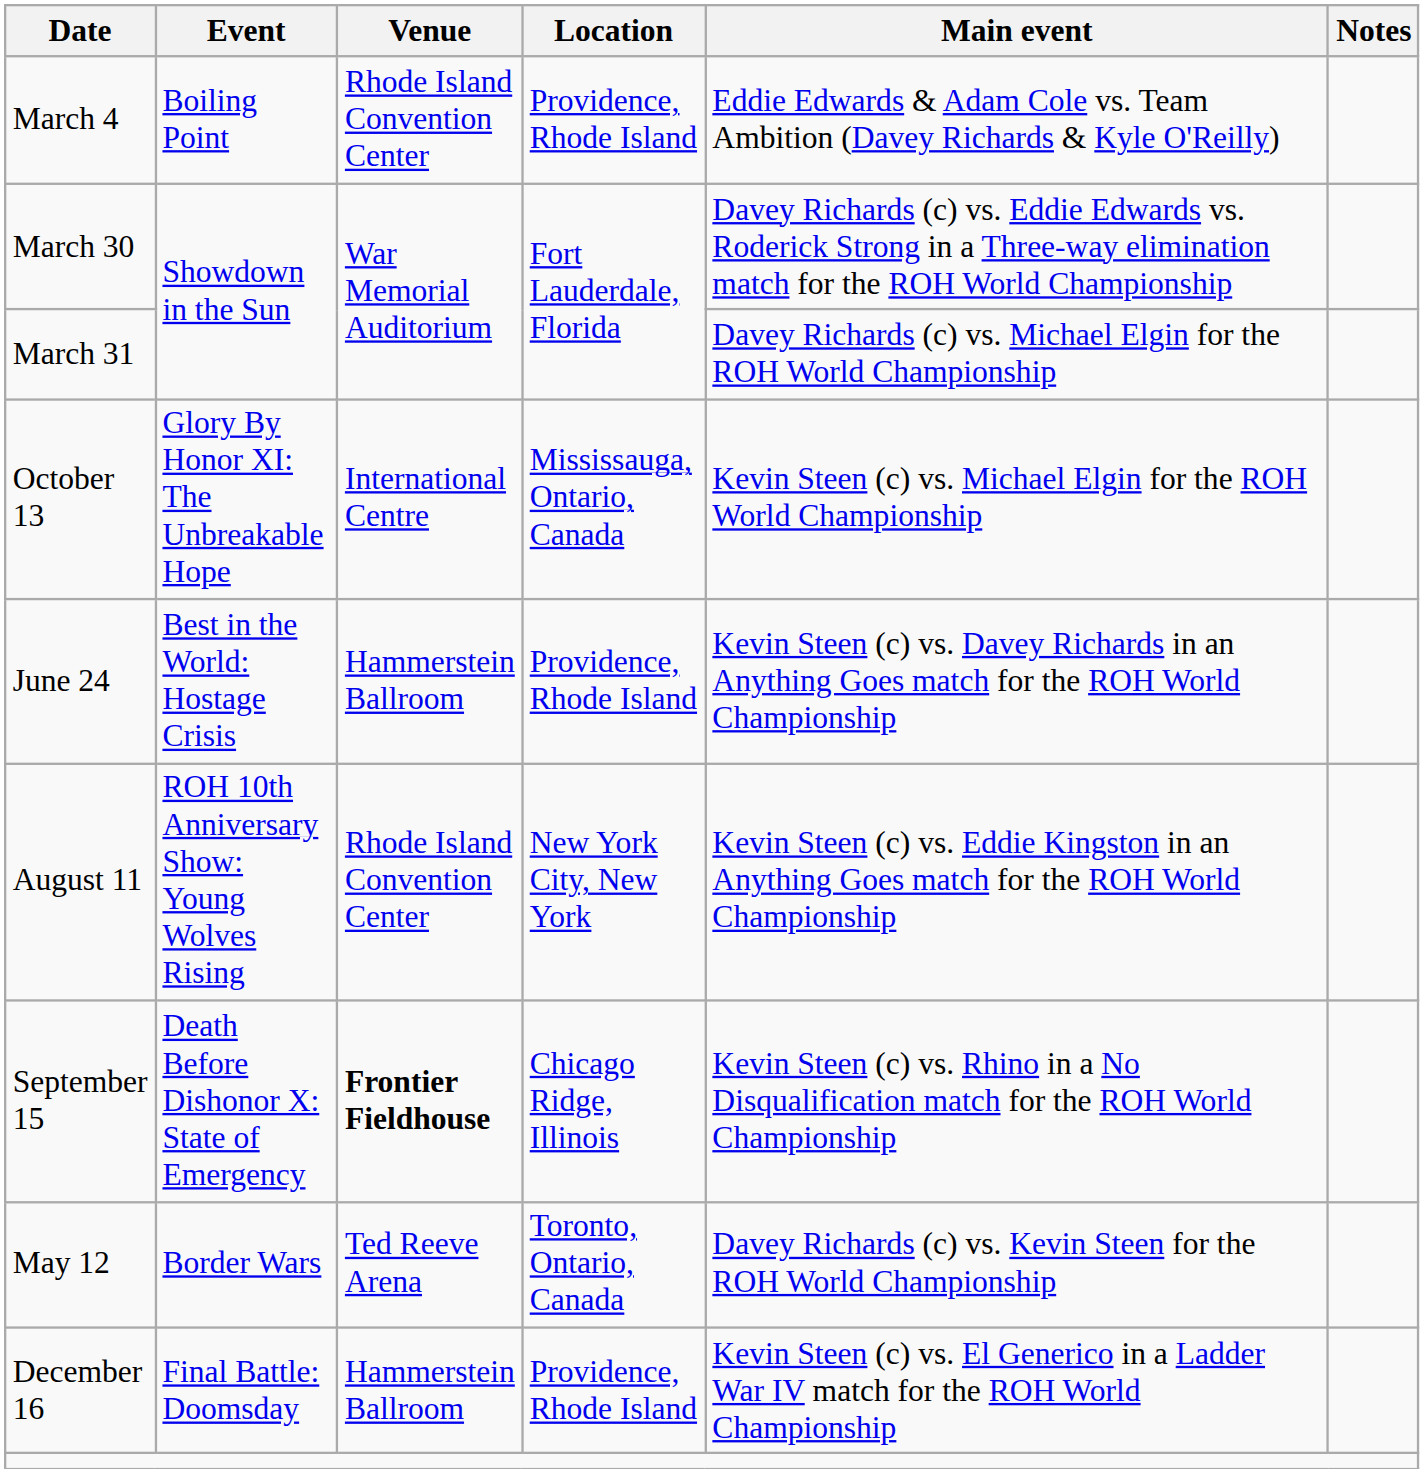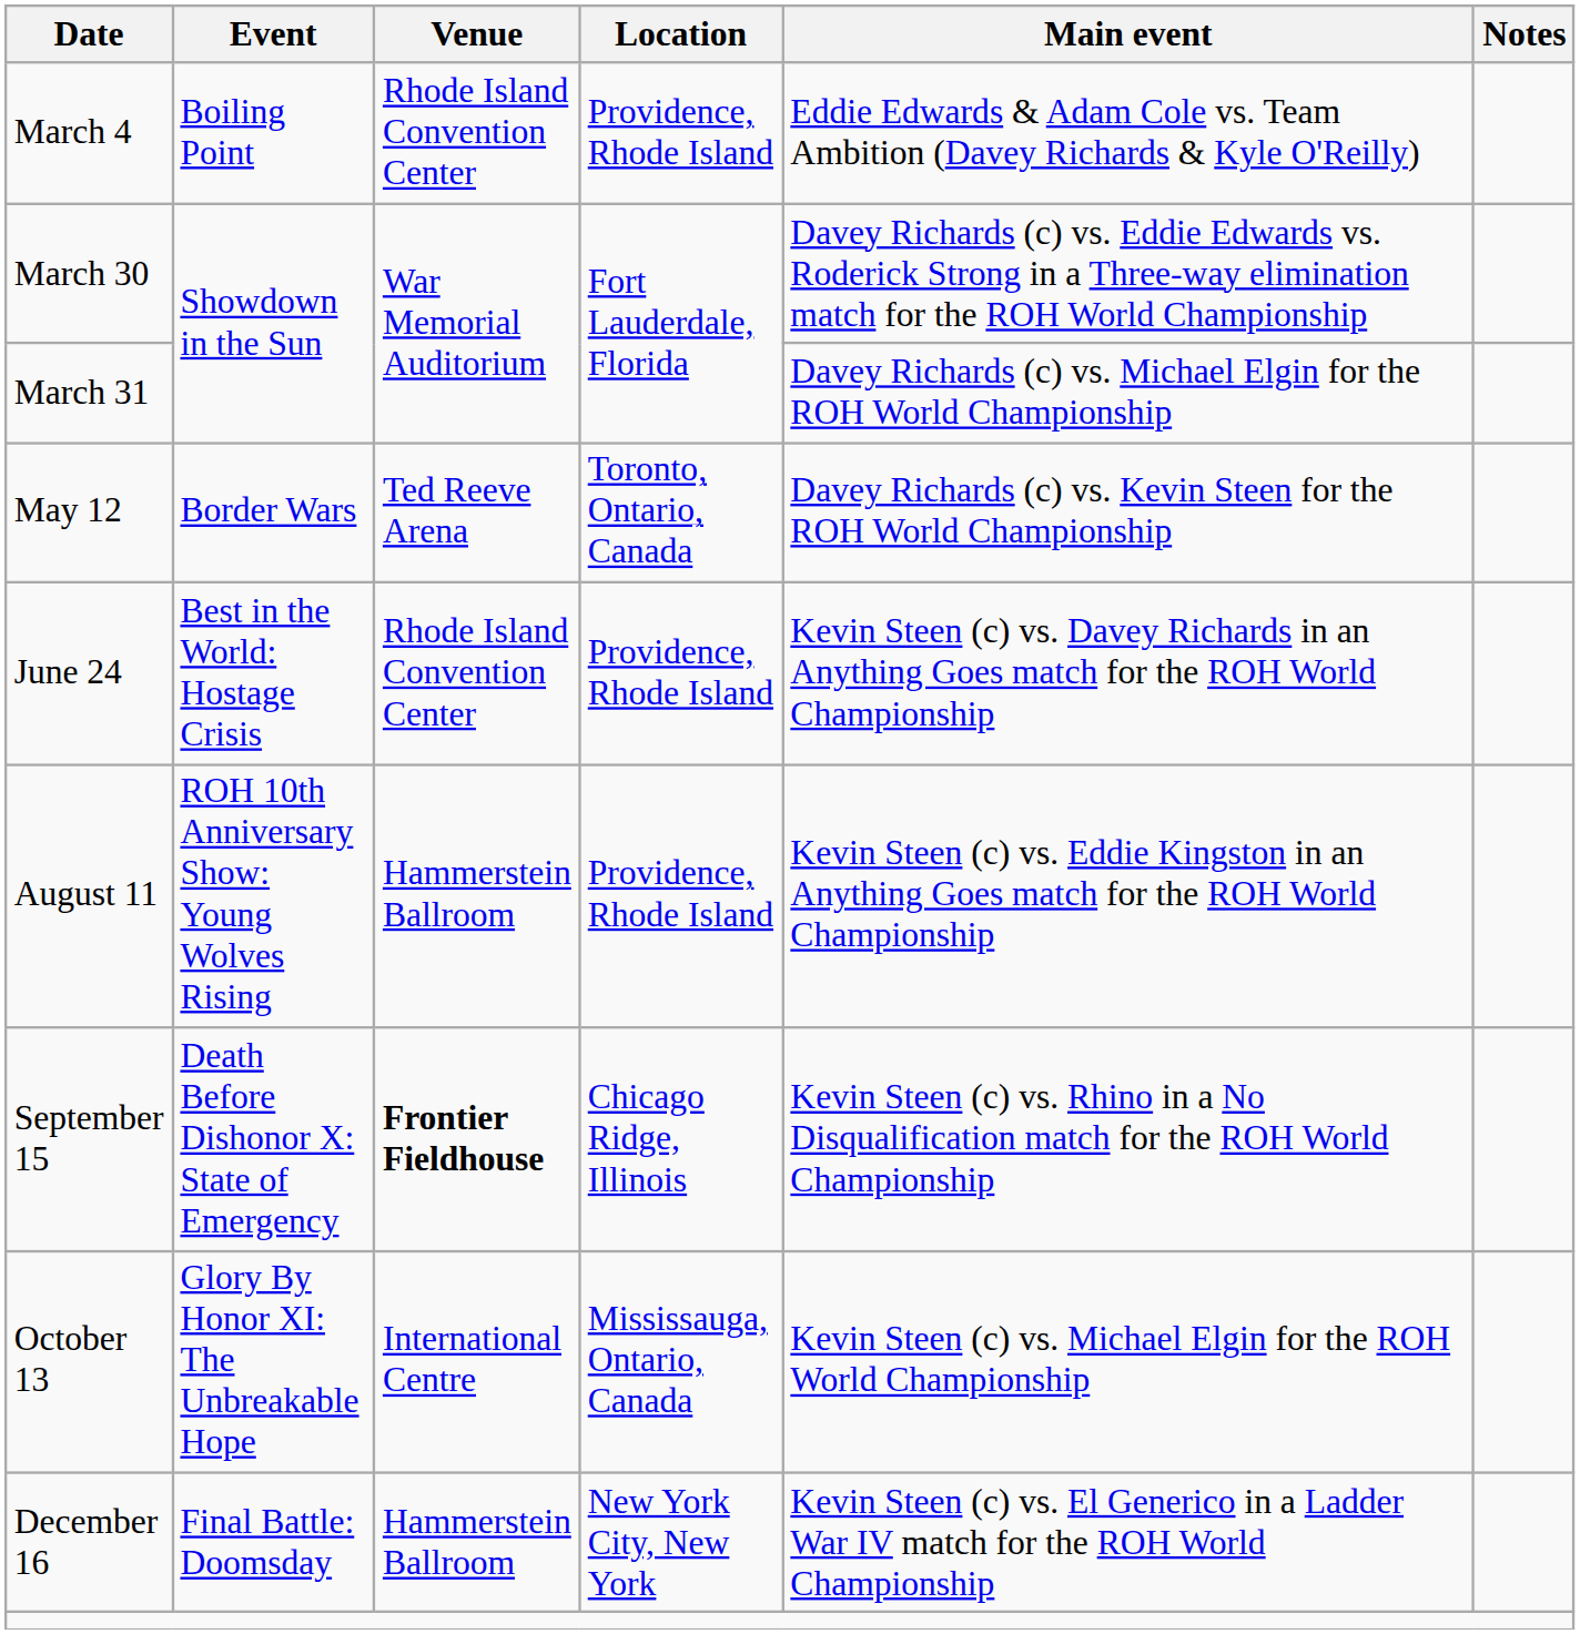rows swapped: May 12 <-> October 13
June 24 | Venue: Hammerstein Ballroom -> Rhode Island Convention Center
August 11 | Venue: Rhode Island Convention Center -> Hammerstein Ballroom
August 11 | Location: New York City, New York -> Providence, Rhode Island
December 16 | Location: Providence, Rhode Island -> New York City, New York
